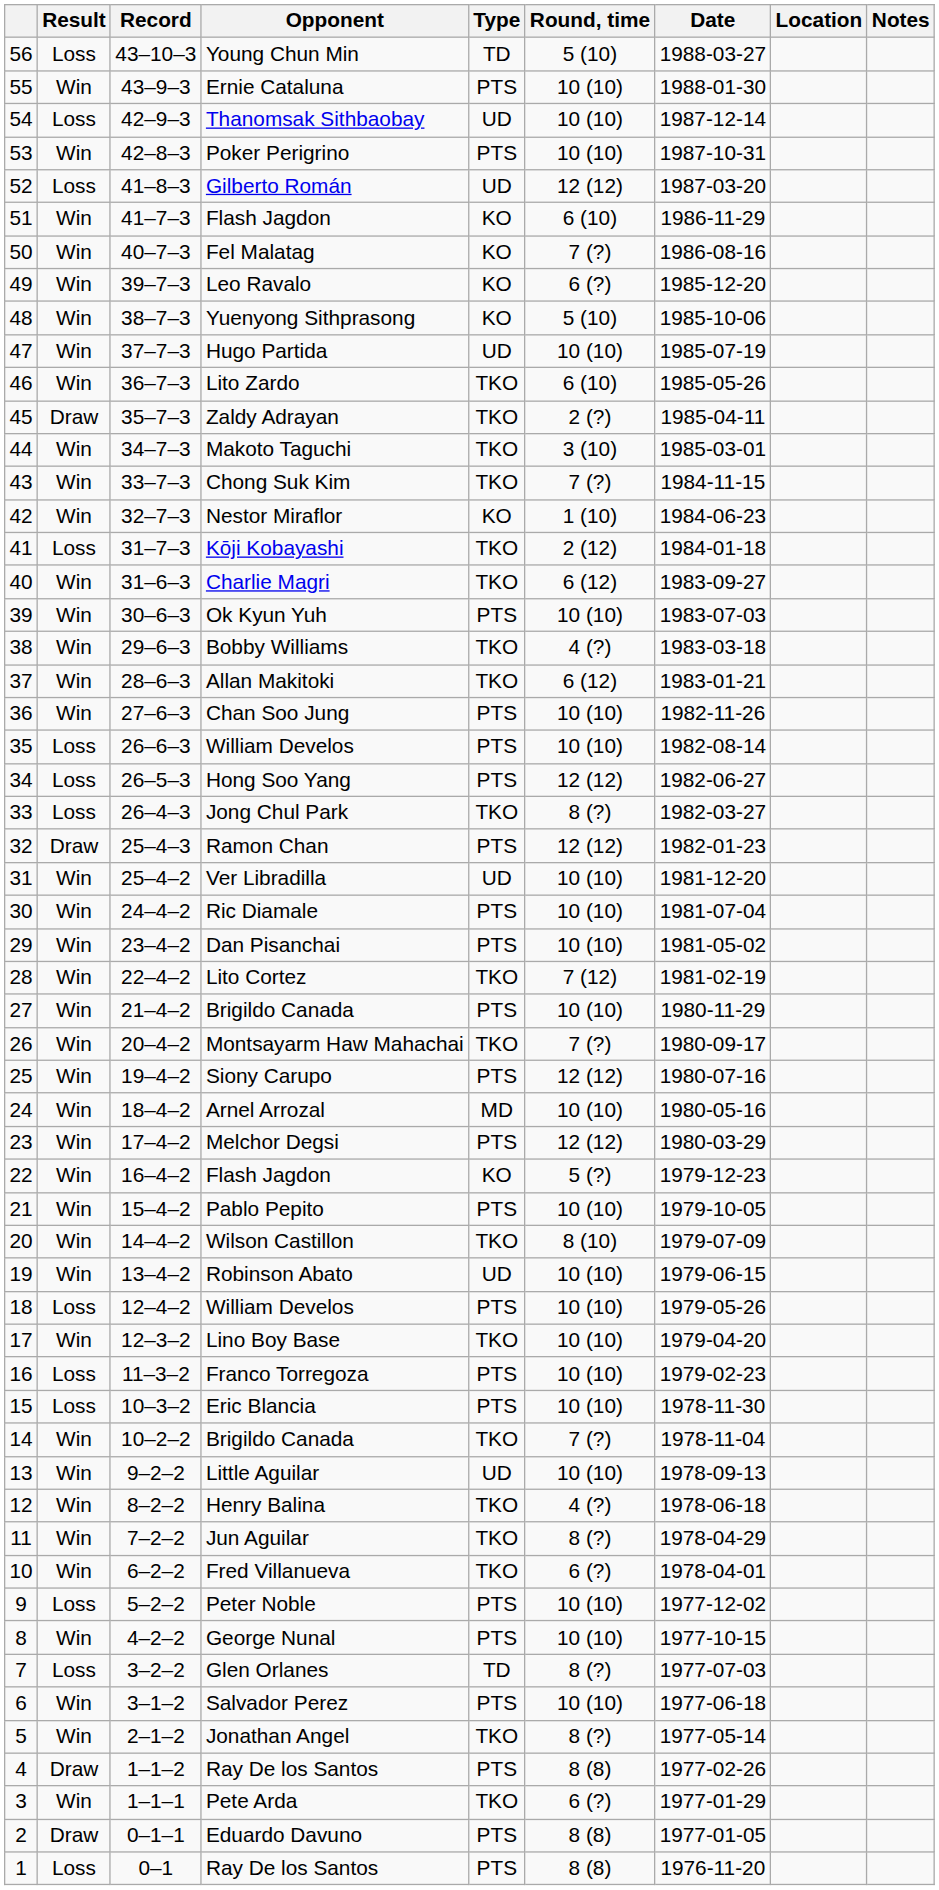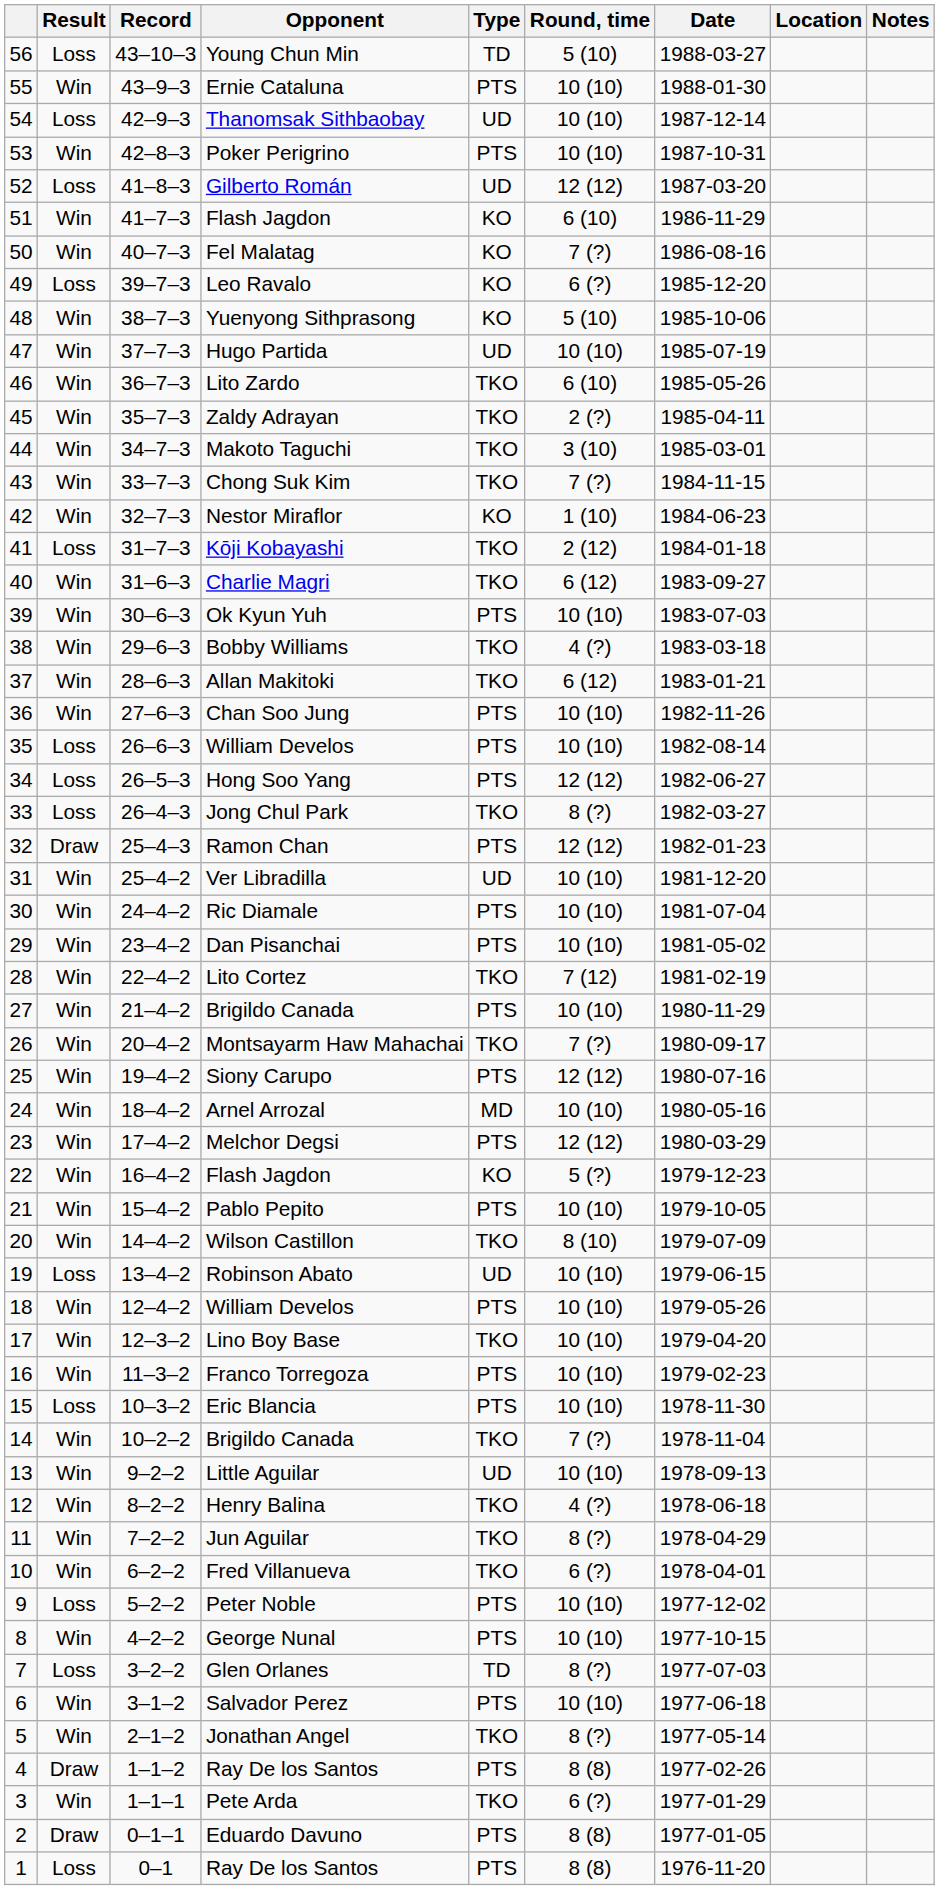Leo Ravalo | Result: Win -> Loss
Zaldy Adrayan | Result: Draw -> Win
Robinson Abato | Result: Win -> Loss
18 / William Develos | Result: Loss -> Win
Franco Torregoza | Result: Loss -> Win
